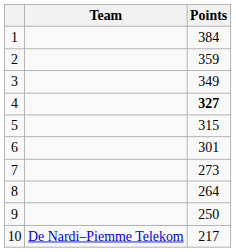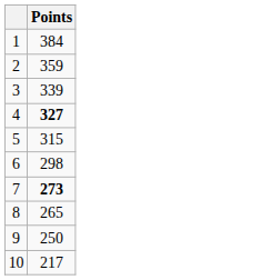- column: Team | De Nardi–Piemme Telekom
3 | Points: 349 -> 339
6 | Points: 301 -> 298
7 | Points: normal -> bold
8 | Points: 264 -> 265
